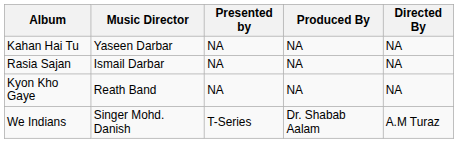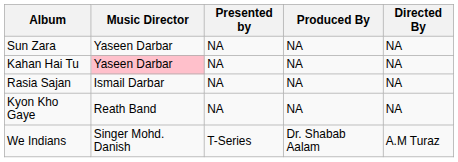+ row: Sun Zara | Yaseen Darbar | NA | NA | NA
Kahan Hai Tu | Music Director: no background -> pink background
